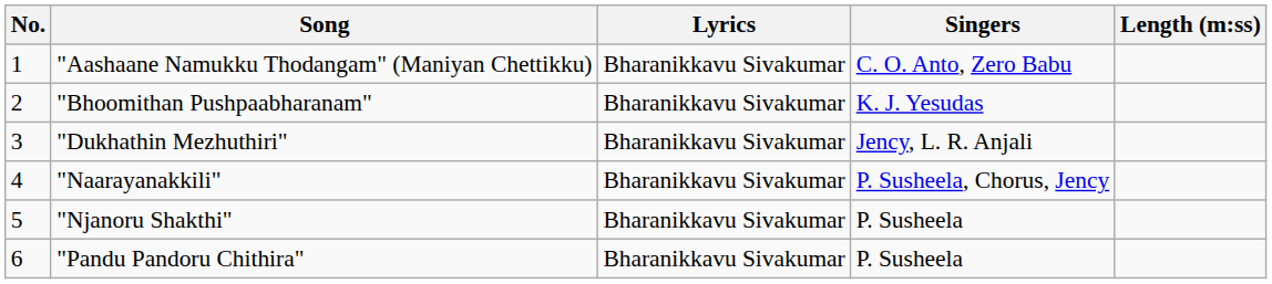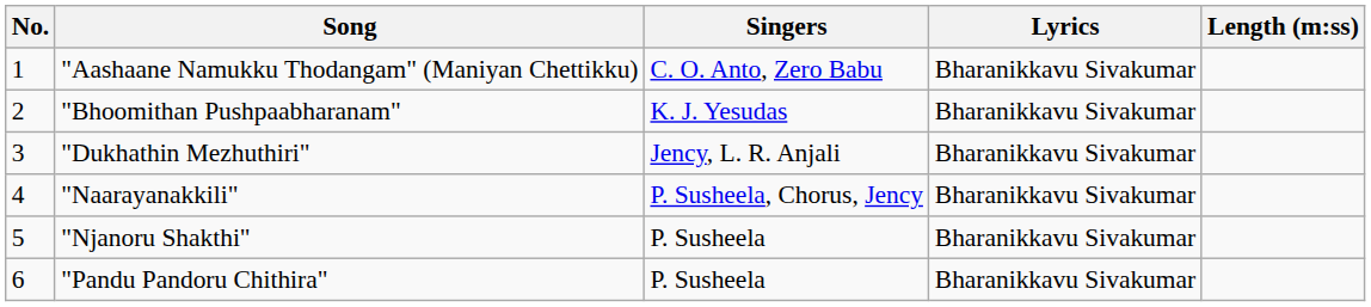columns swapped: Singers <-> Lyrics
